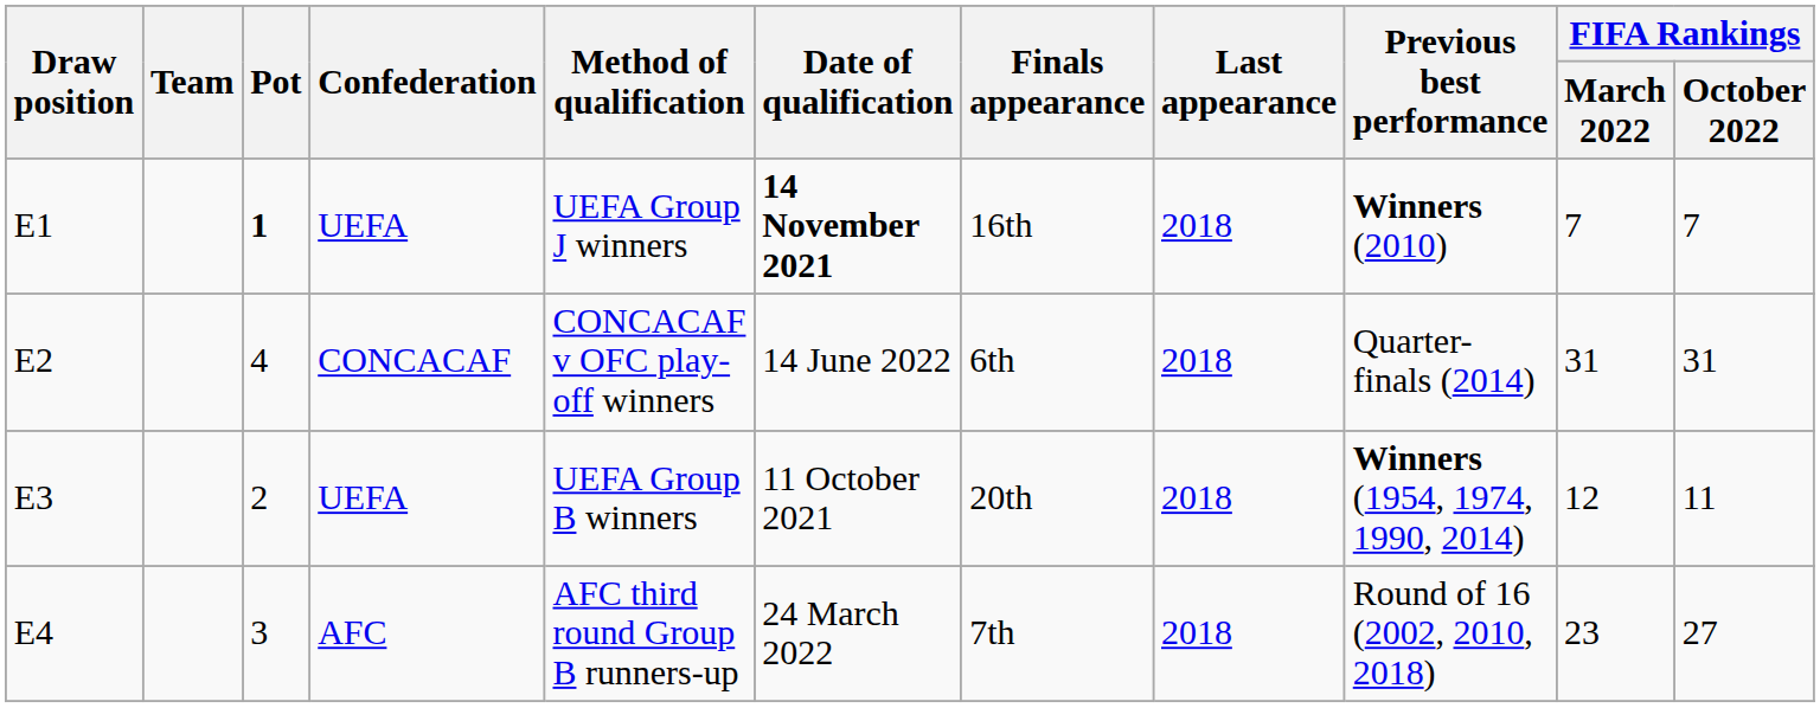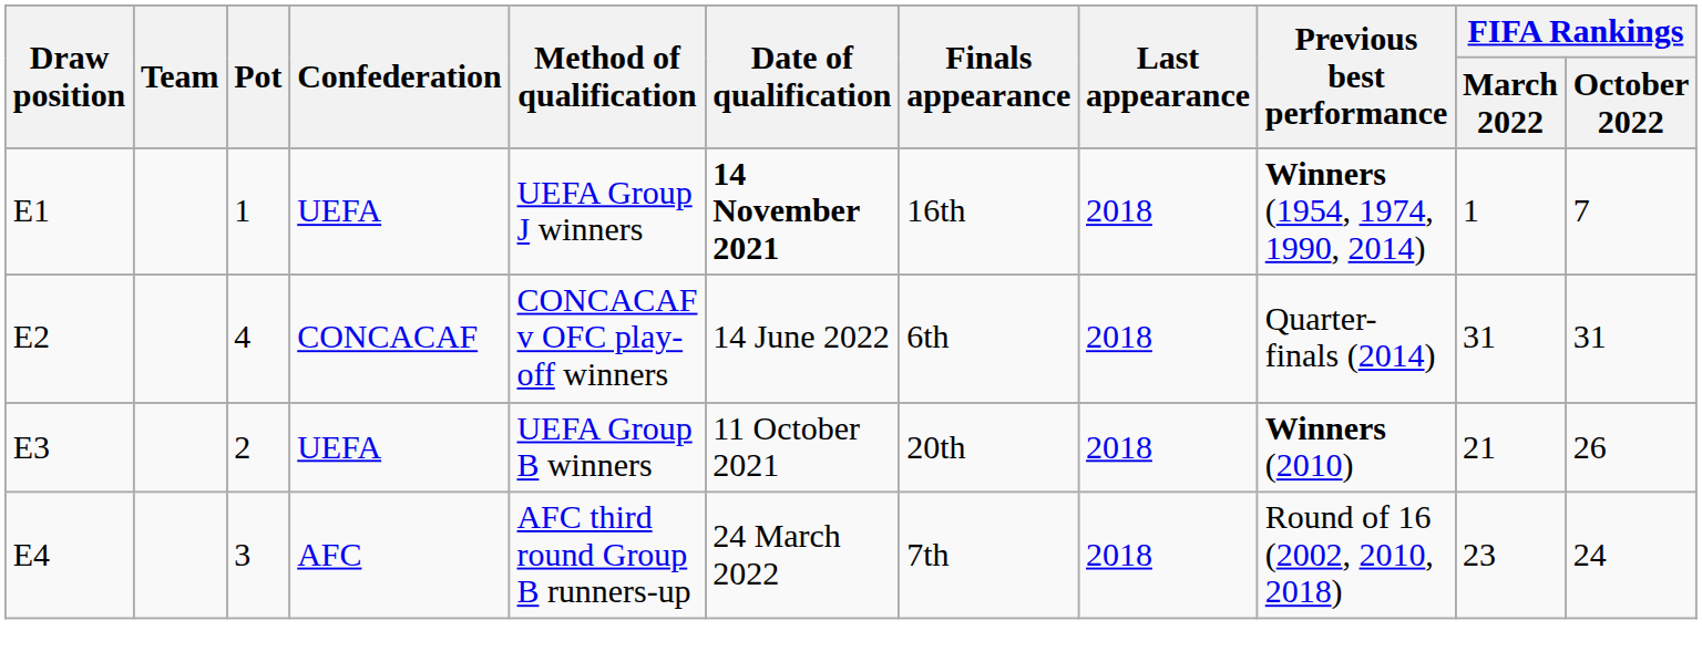E1 | Pot: bold -> normal
E1 | Previous best performance: Winners (2010) -> Winners (1954, 1974, 1990, 2014)
E1 | FIFA Rankings / March 2022: 7 -> 1
E3 | Previous best performance: Winners (1954, 1974, 1990, 2014) -> Winners (2010)
E3 | FIFA Rankings / March 2022: 12 -> 21
E3 | FIFA Rankings / October 2022: 11 -> 26
E4 | FIFA Rankings / October 2022: 27 -> 24
